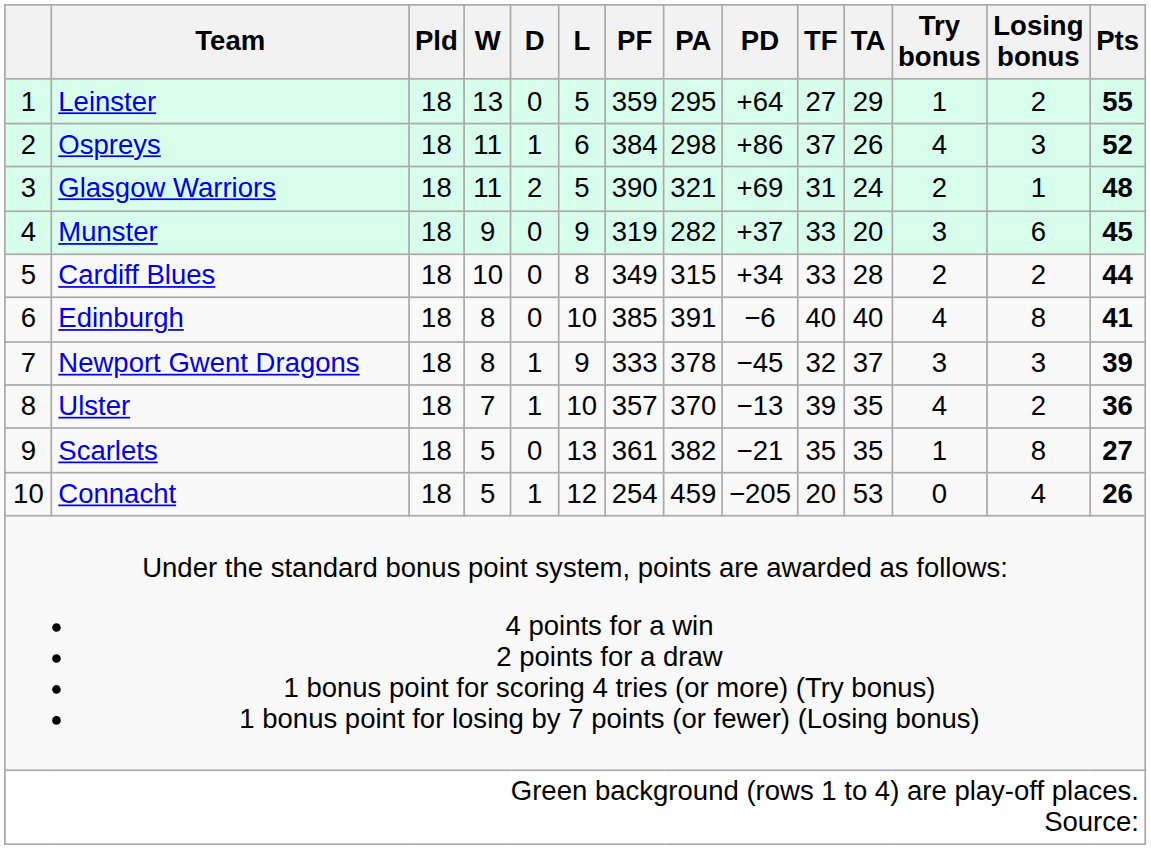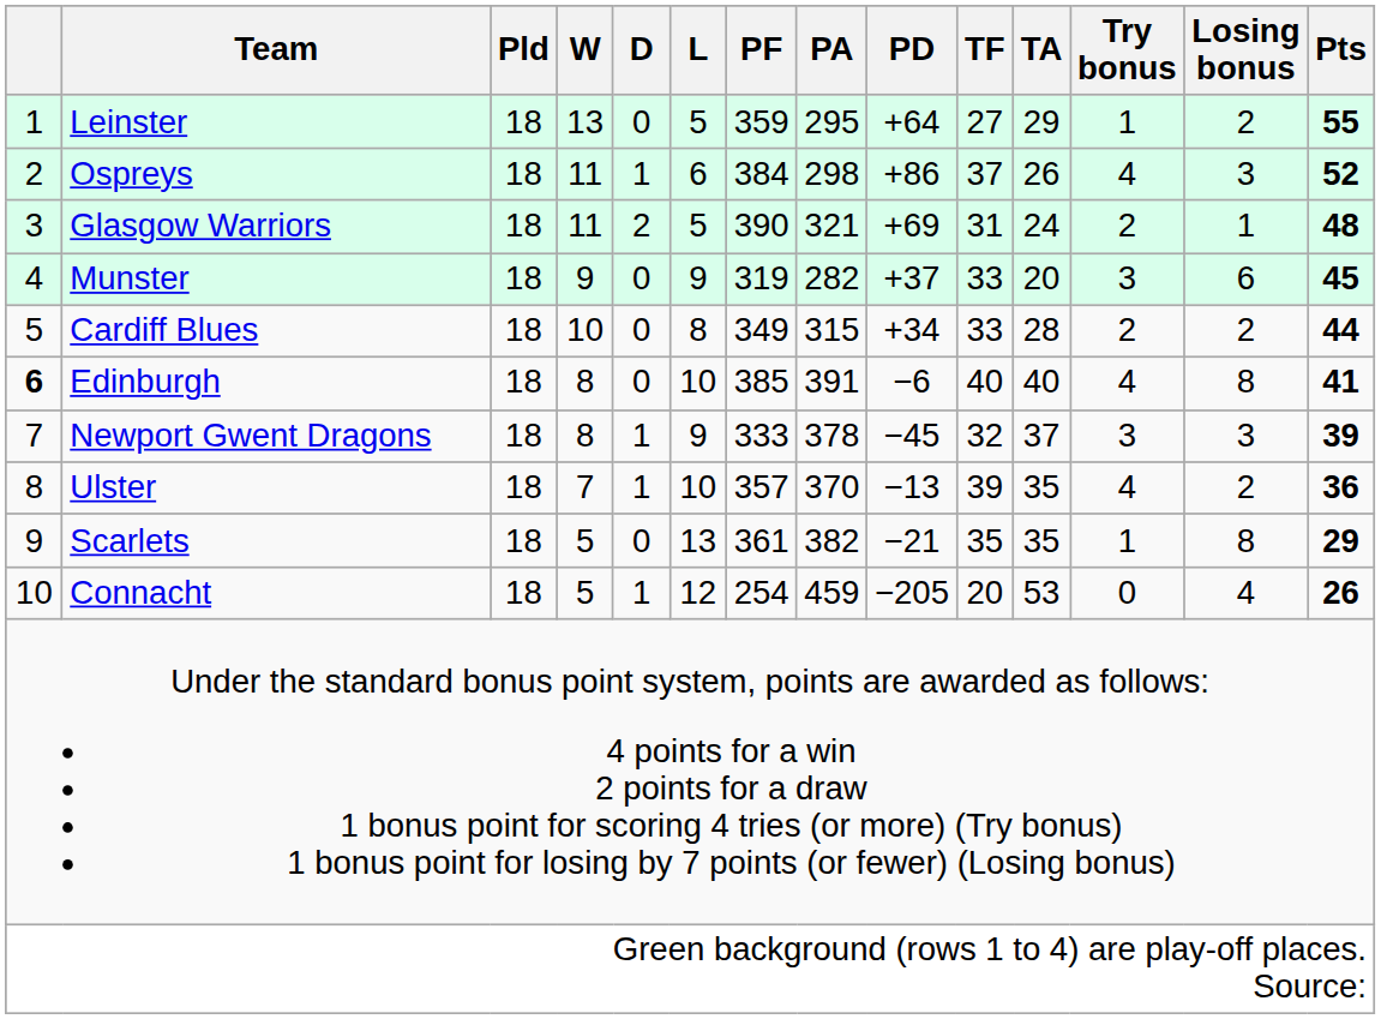Edinburgh | column 1: normal -> bold
Scarlets | Pts: 27 -> 29
